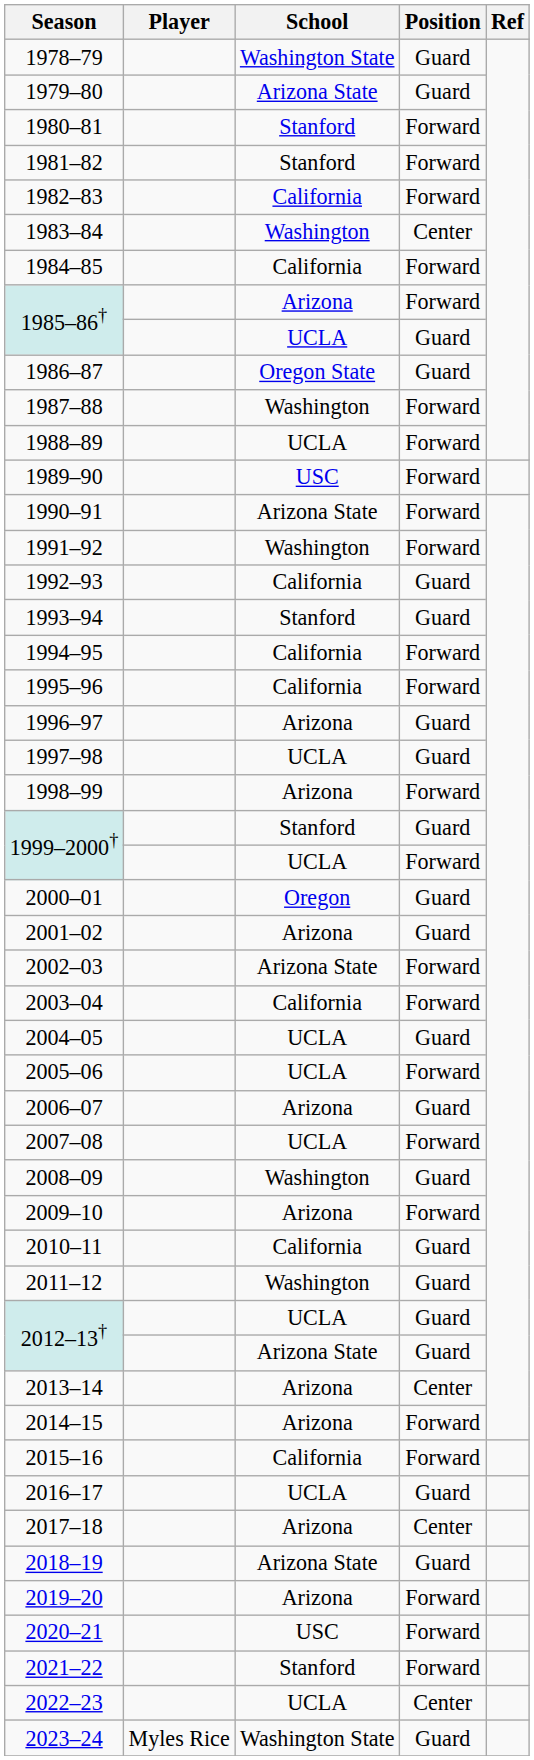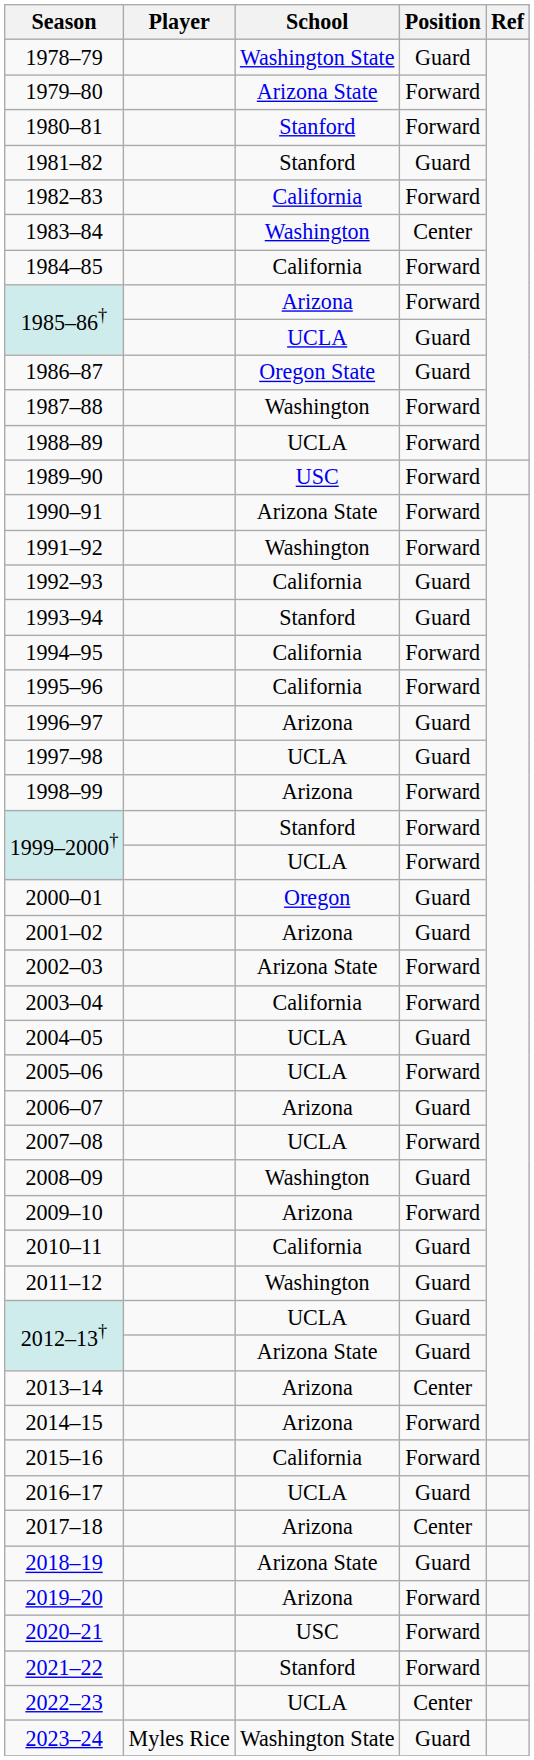1979–80 | Position: Guard -> Forward
1981–82 | Position: Forward -> Guard
1999–2000† / Stanford | Position: Guard -> Forward
